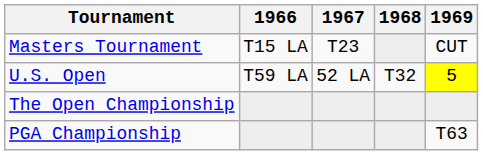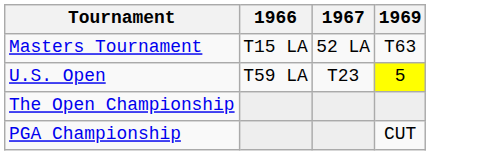- column: 1968 | T32
Masters Tournament | 1967: T23 -> 52 LA
Masters Tournament | 1969: CUT -> T63
U.S. Open | 1967: 52 LA -> T23
PGA Championship | 1969: T63 -> CUT
